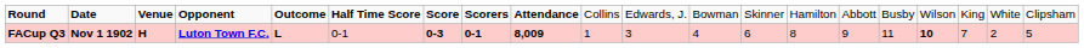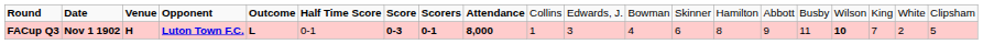FACup Q3 | column 9: 8,009 -> 8,000
